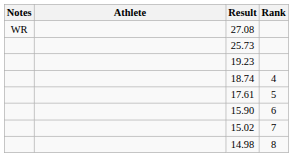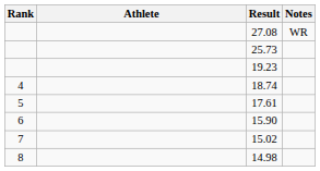columns swapped: Rank <-> Notes
